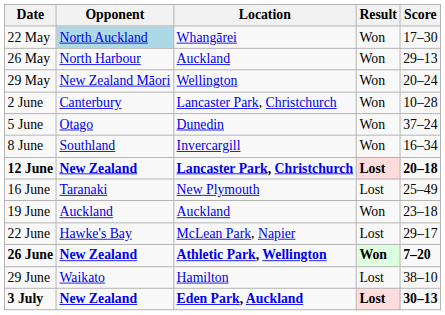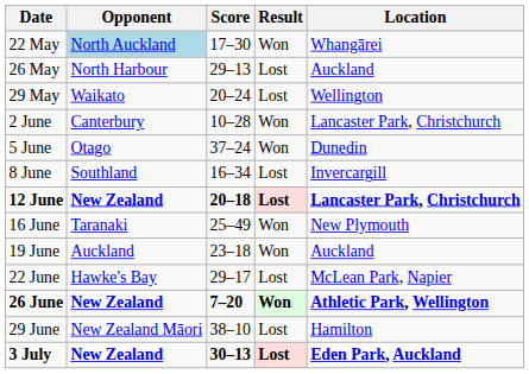columns swapped: Location <-> Score
26 May | Result: Won -> Lost
29 May | Opponent: New Zealand Māori -> Waikato
29 May | Result: Won -> Lost
8 June | Result: Won -> Lost
16 June | Result: Lost -> Won
29 June | Opponent: Waikato -> New Zealand Māori
